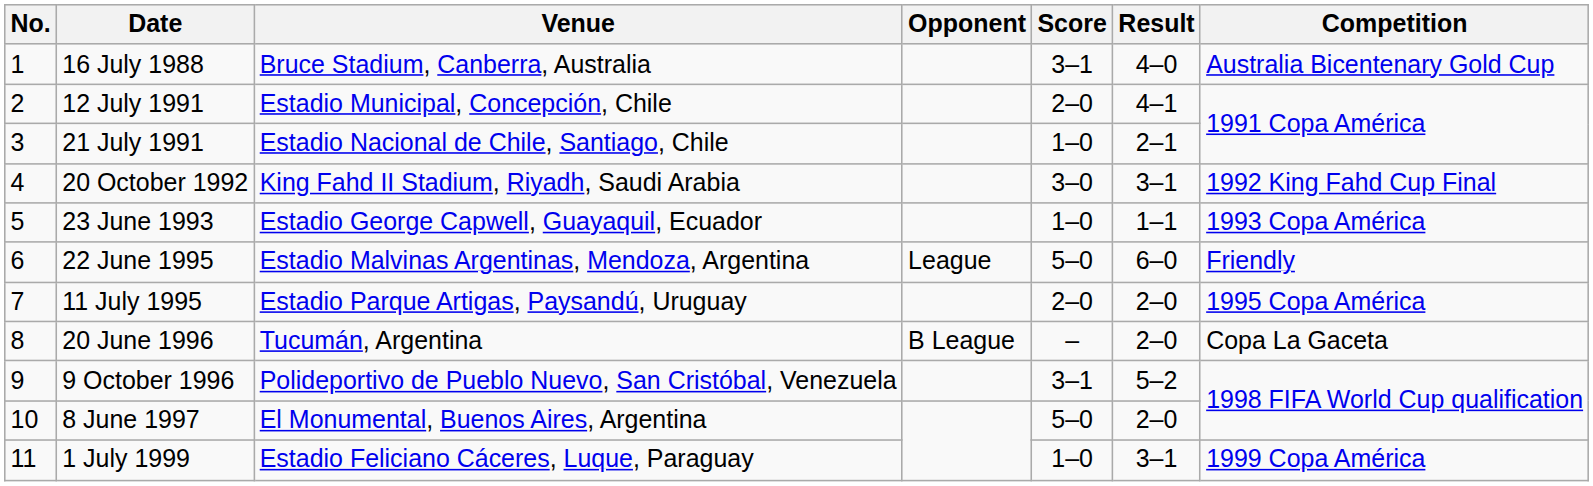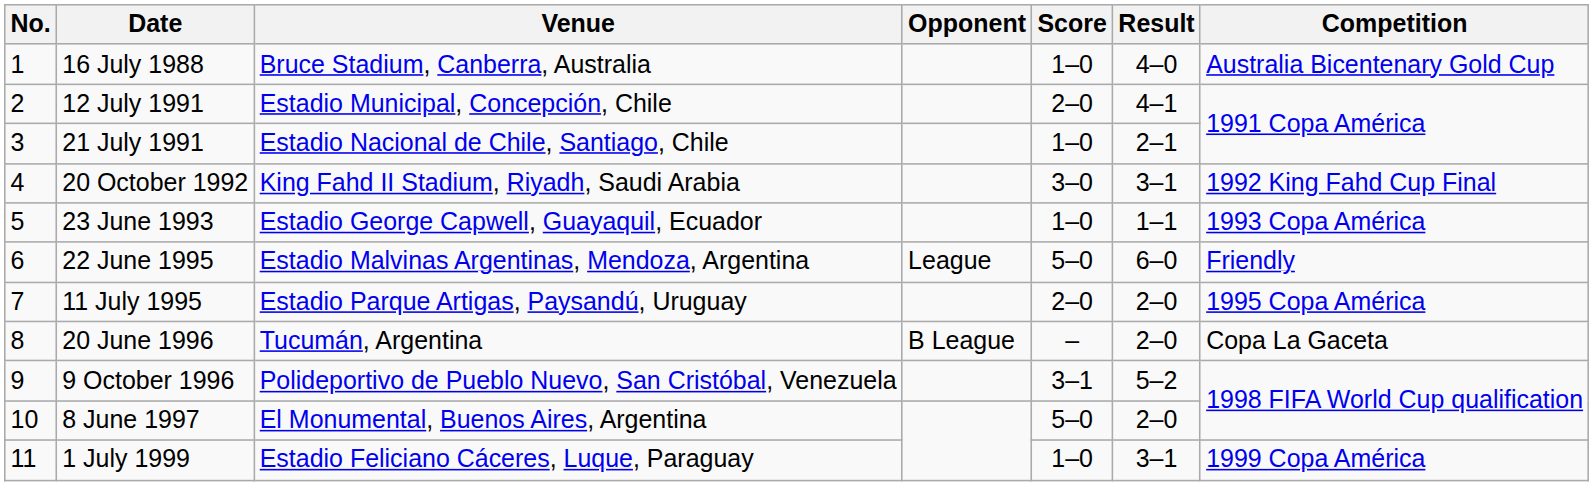16 July 1988 | Score: 3–1 -> 1–0
